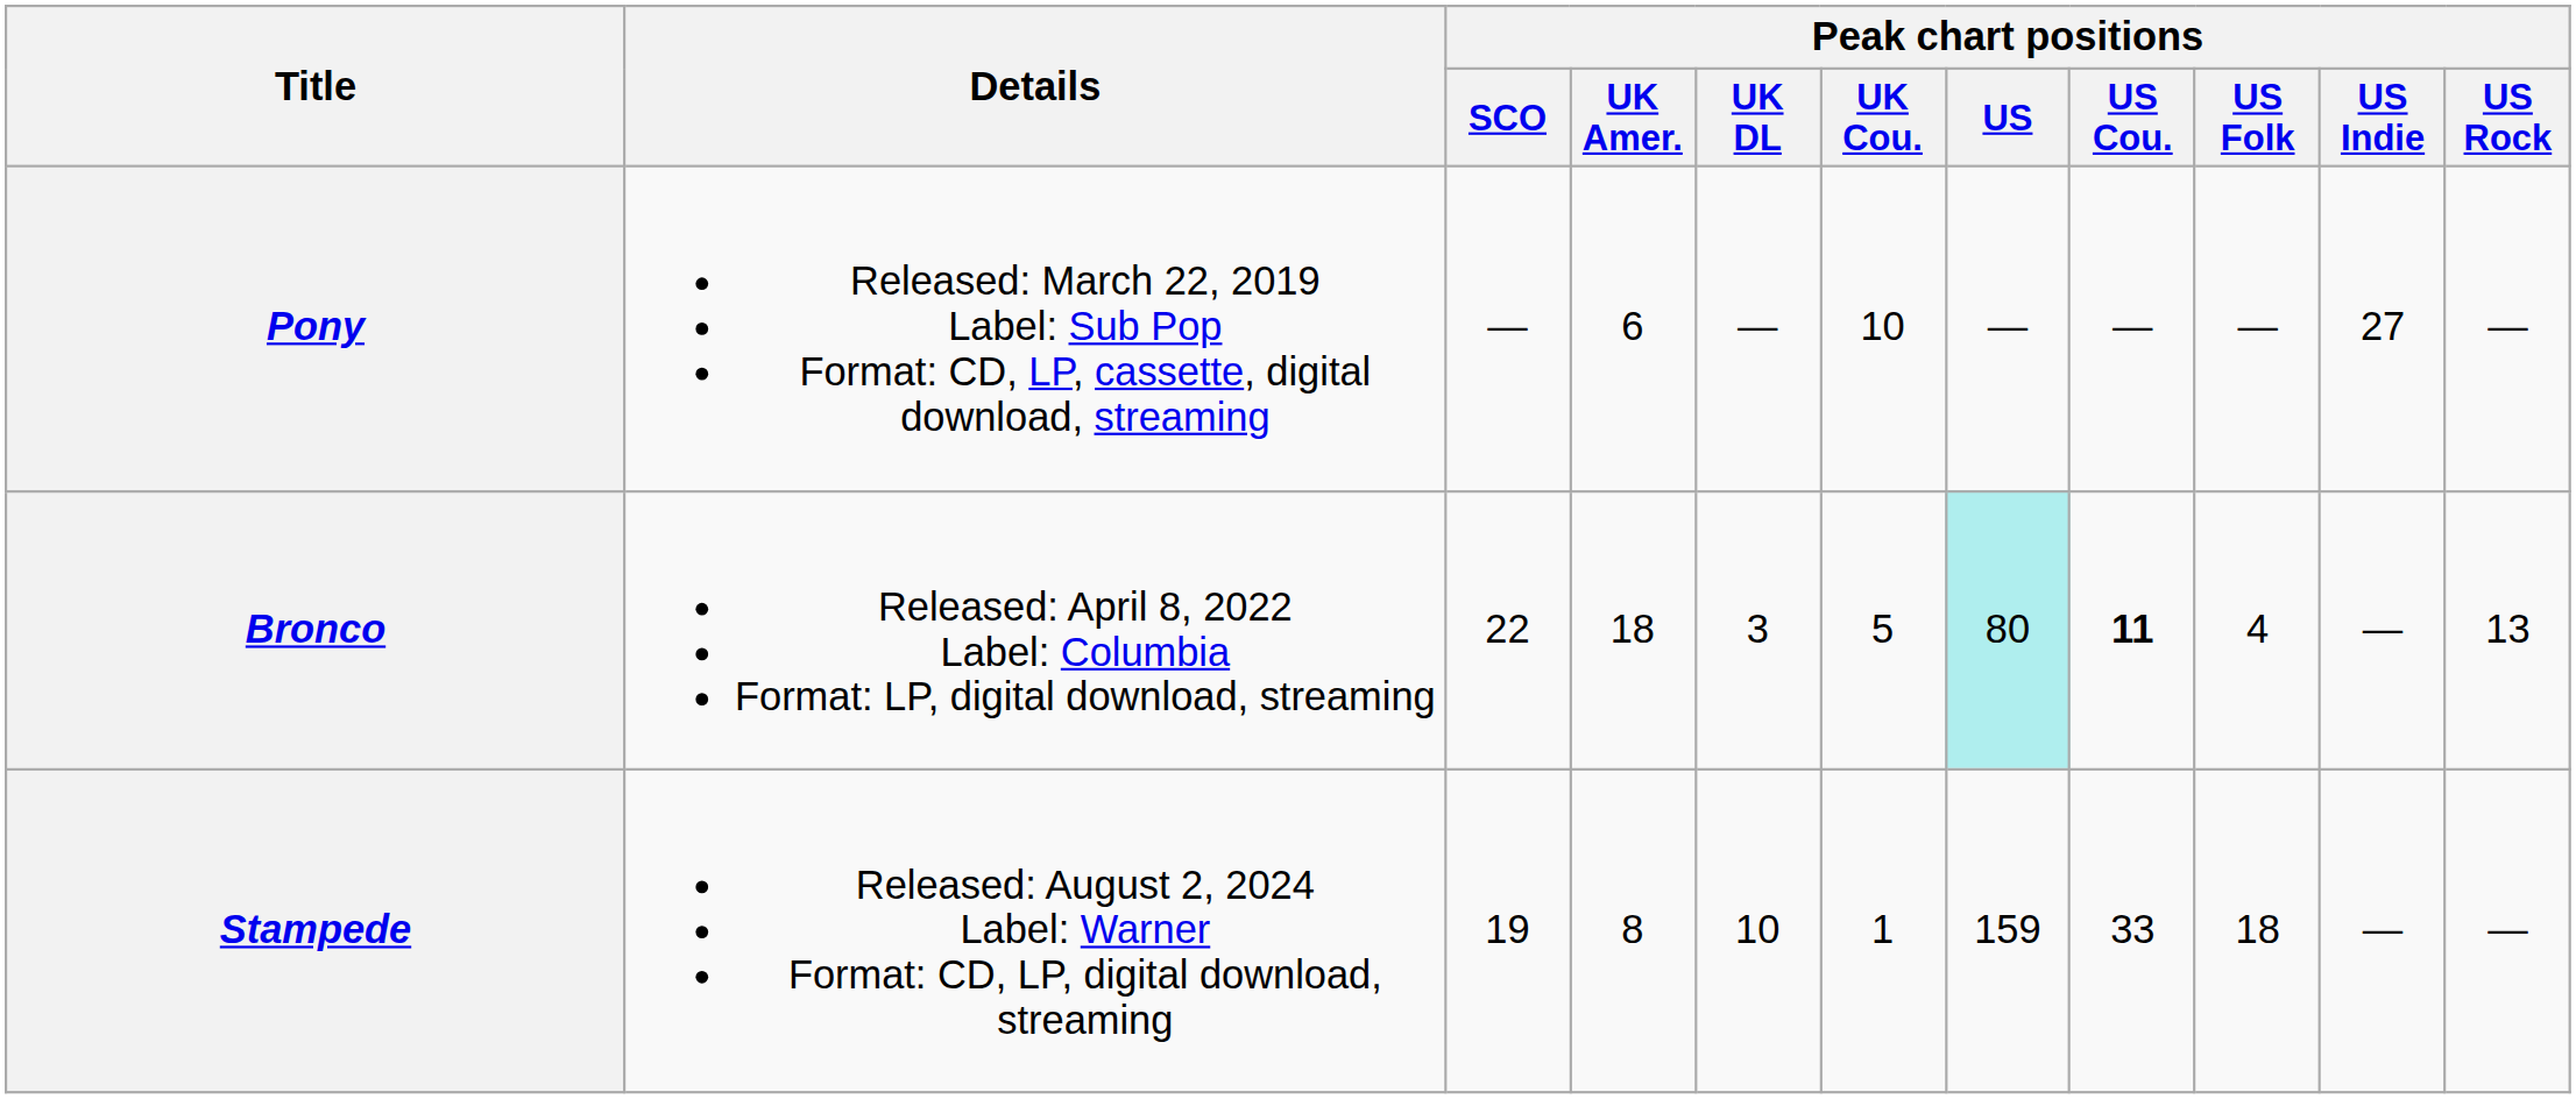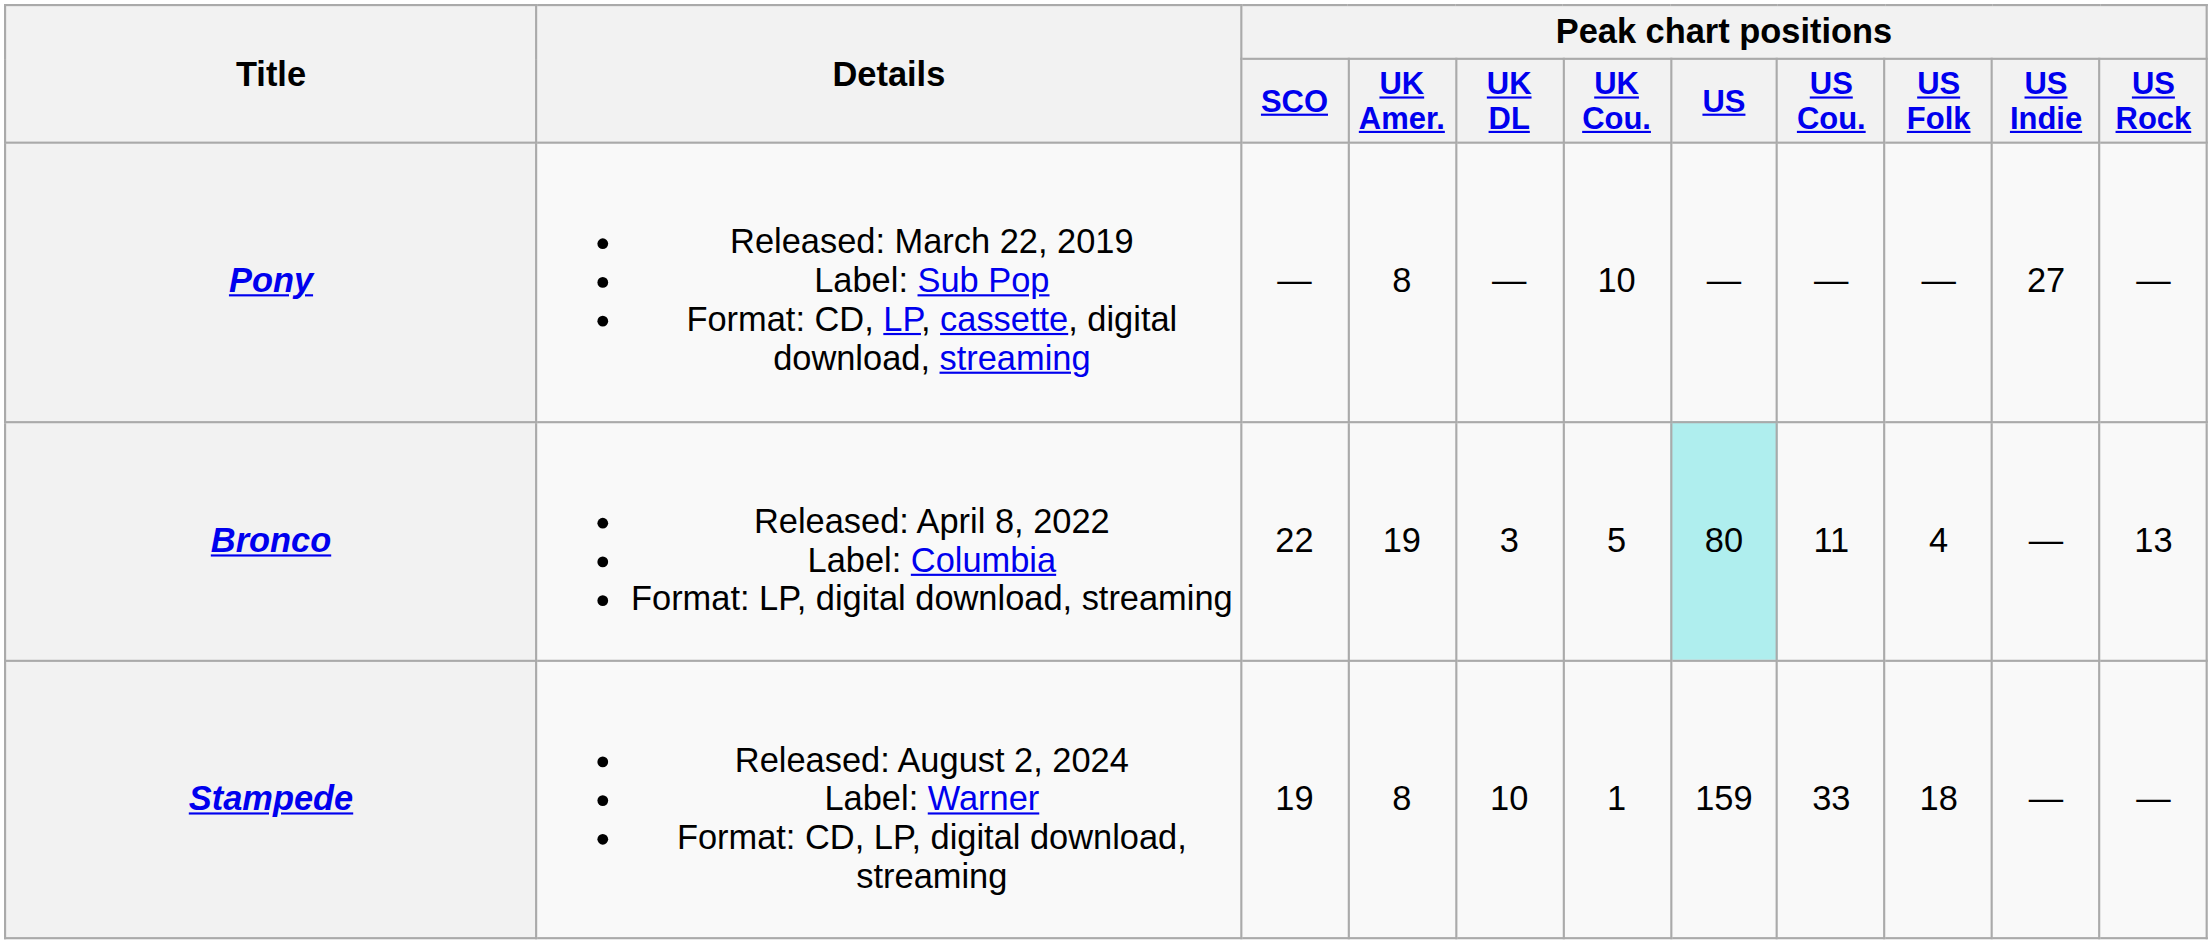Pony | Peak chart positions / UK Amer.: 6 -> 8
Bronco | Peak chart positions / UK Amer.: 18 -> 19
Bronco | Peak chart positions / US Cou.: bold -> normal
